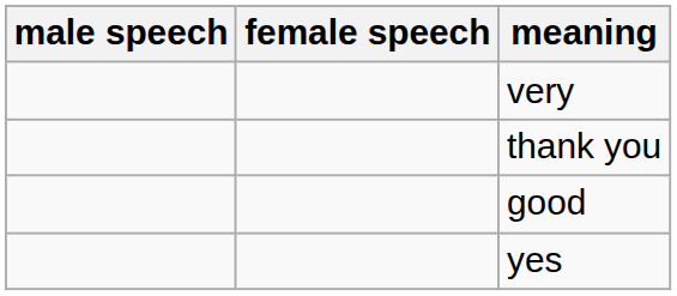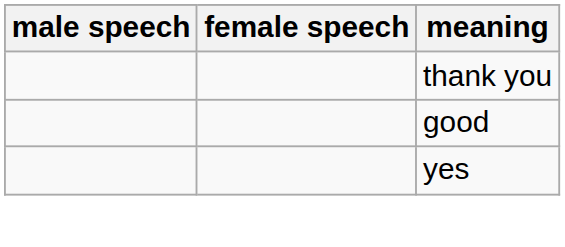- row: very
